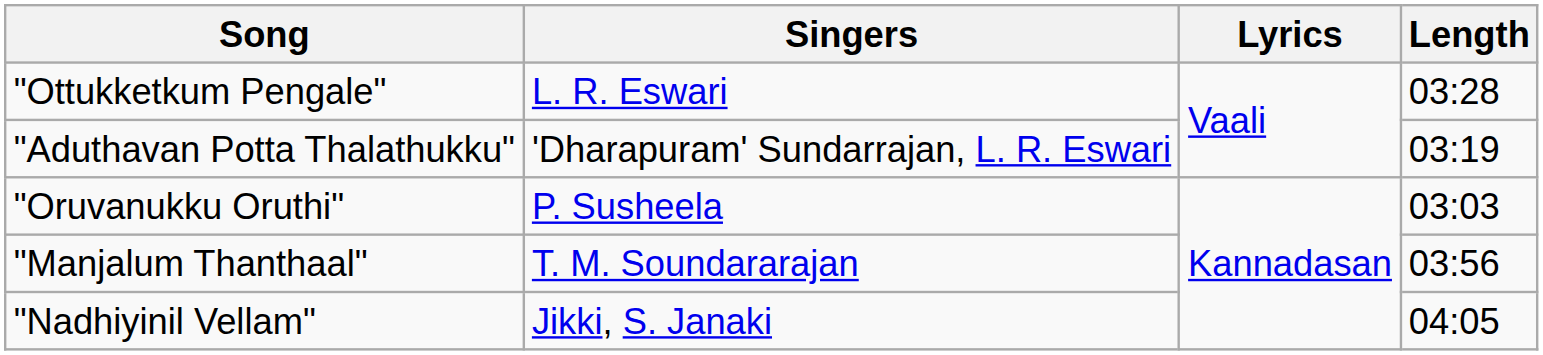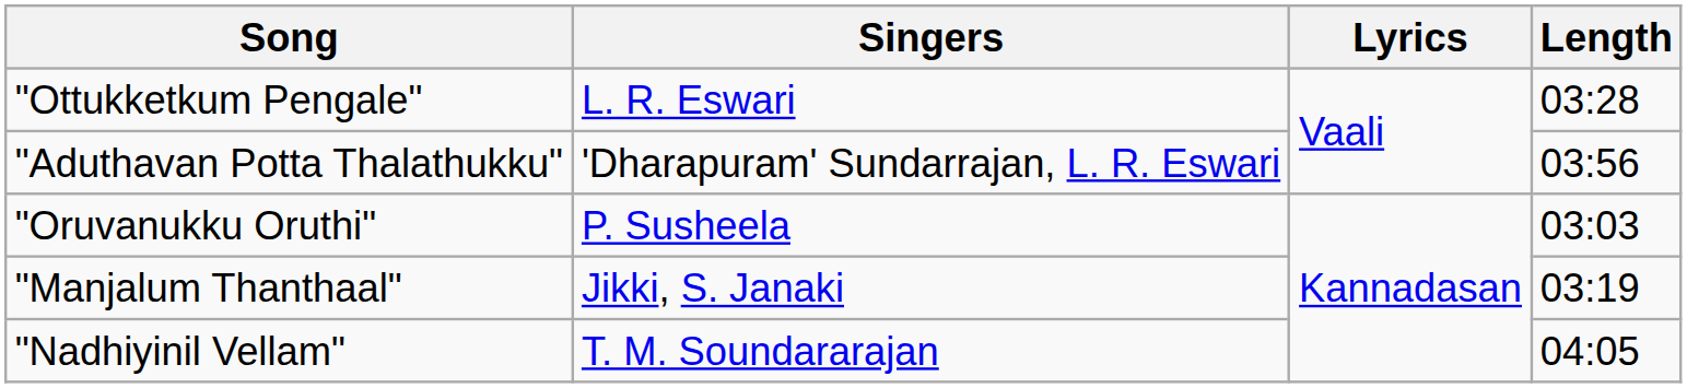"Aduthavan Potta Thalathukku" | Length: 03:19 -> 03:56
"Manjalum Thanthaal" | Singers: T. M. Soundararajan -> Jikki, S. Janaki
"Manjalum Thanthaal" | Length: 03:56 -> 03:19
"Nadhiyinil Vellam" | Singers: Jikki, S. Janaki -> T. M. Soundararajan
